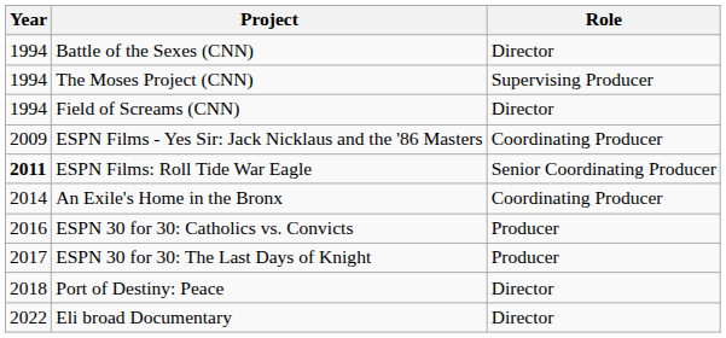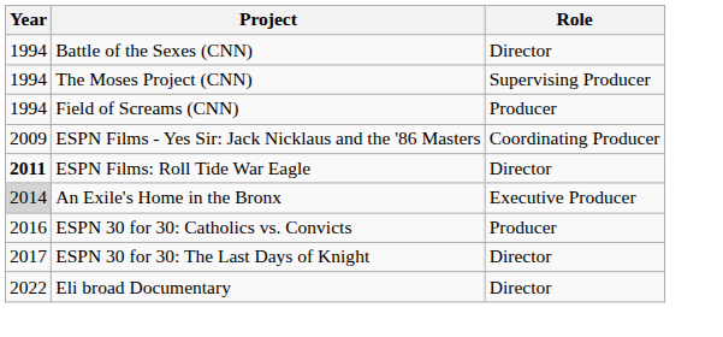Field of Screams (CNN) | Role: Director -> Producer
ESPN Films: Roll Tide War Eagle | Role: Senior Coordinating Producer -> Director
An Exile's Home in the Bronx | Year: no background -> lightgrey background
An Exile's Home in the Bronx | Role: Coordinating Producer -> Executive Producer
ESPN 30 for 30: The Last Days of Knight | Role: Producer -> Director
- row: 2018 | Port of Destiny: Peace | Director
